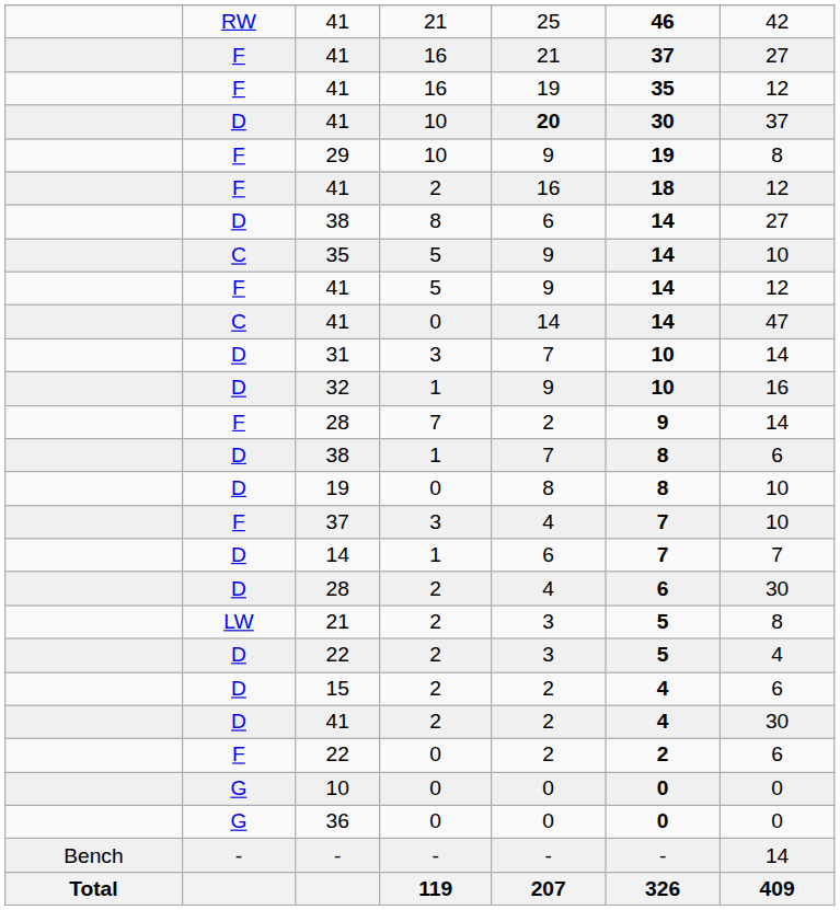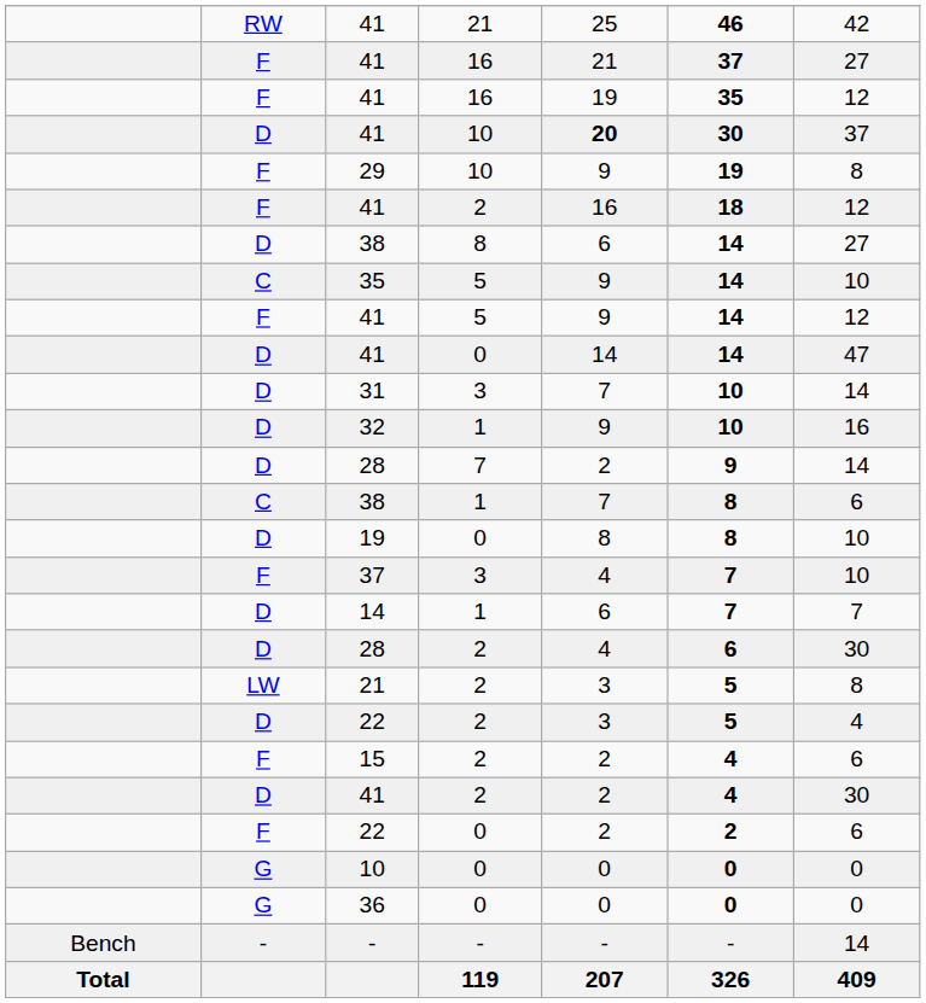41 / 0 | column 2: C -> D
28 / 7 | column 2: F -> D
38 / 1 | column 2: D -> C
15 | column 2: D -> F
